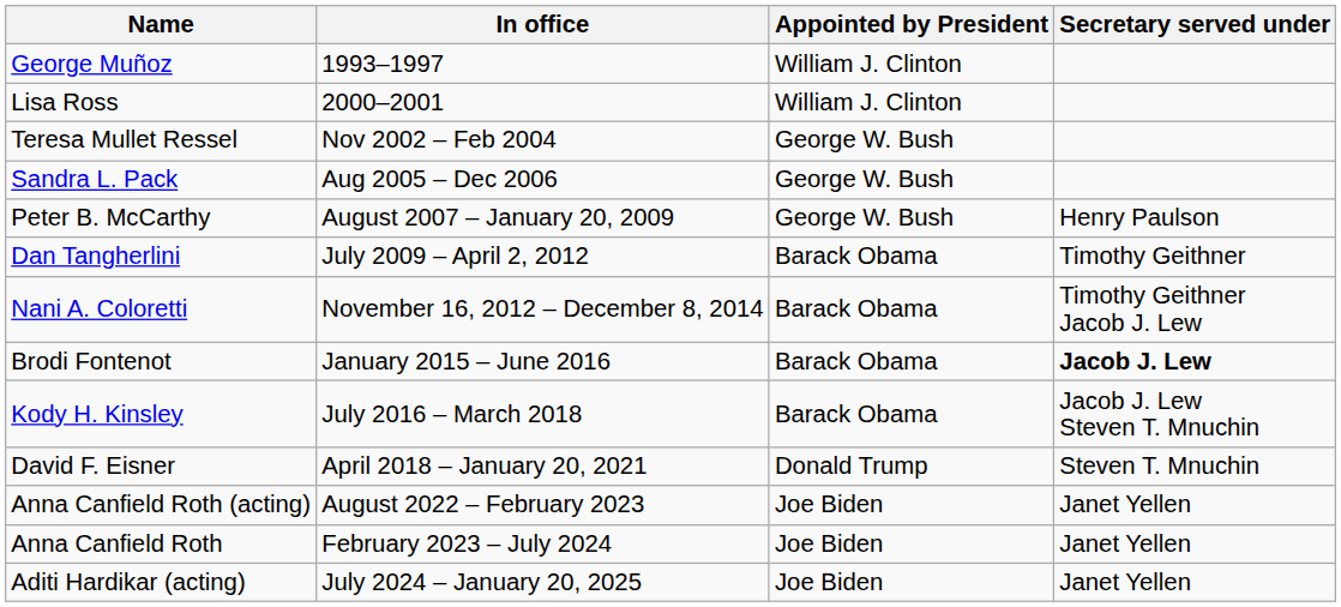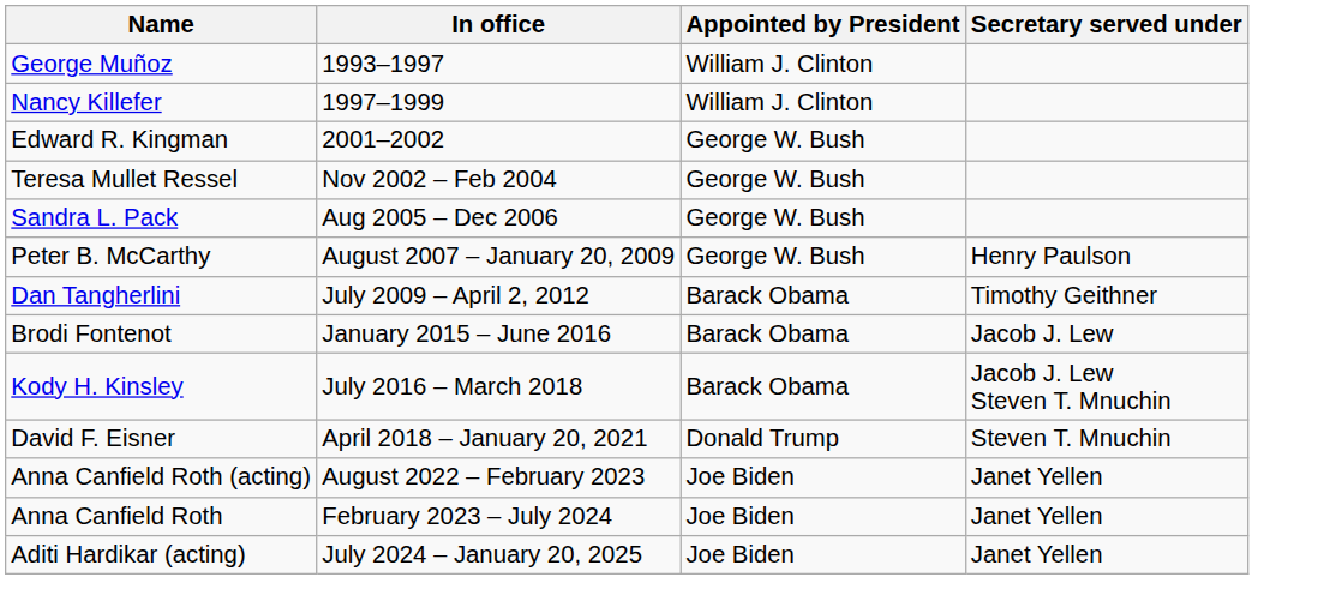+ row: Nancy Killefer | 1997–1999 | William J. Clinton
- row: Lisa Ross | 2000–2001 | William J. Clinton
+ row: Edward R. Kingman | 2001–2002 | George W. Bush
- row: Nani A. Coloretti | November 16, 2012 – December 8, 2014 | Barack Obama | Timothy Geithner Jacob J. Lew
Brodi Fontenot | Secretary served under: bold -> normal
